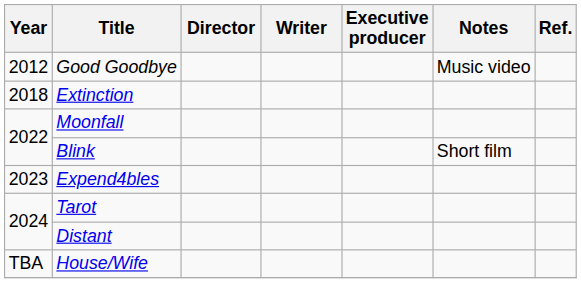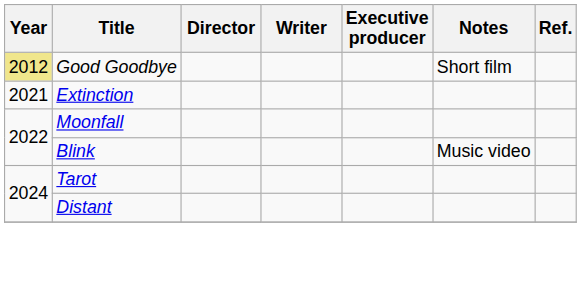Good Goodbye | Year: no background -> khaki background
Good Goodbye | Notes: Music video -> Short film
Extinction | Year: 2018 -> 2021
Blink | Notes: Short film -> Music video
- row: 2023 | Expend4bles
- row: TBA | House/Wife
